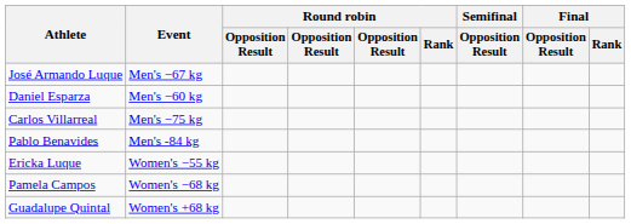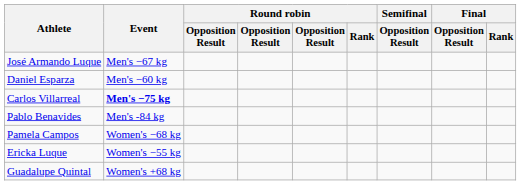Carlos Villarreal | Event: normal -> bold
rows swapped: Ericka Luque <-> Pamela Campos
